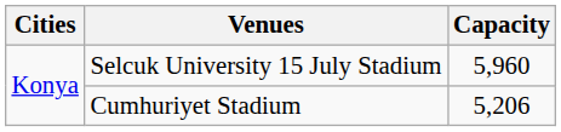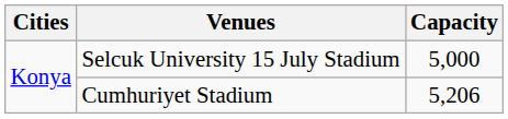Selcuk University 15 July Stadium | Capacity: 5,960 -> 5,000
